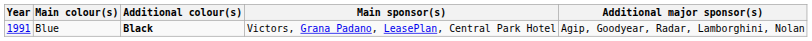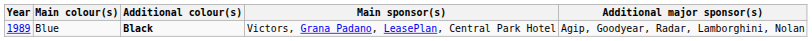Blue | Year: 1991 -> 1989
